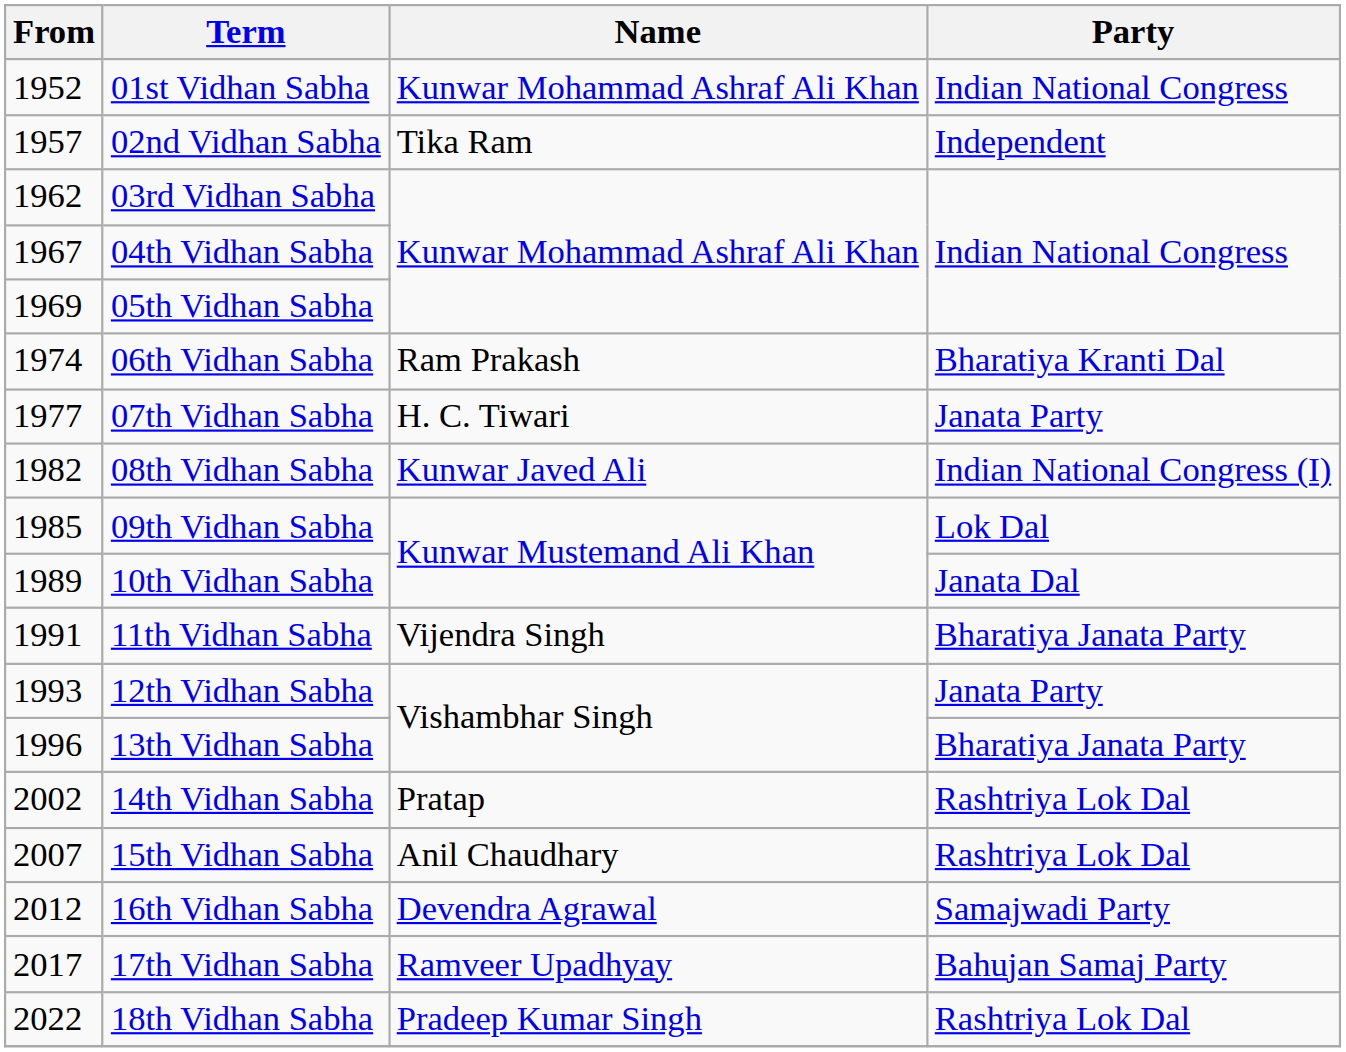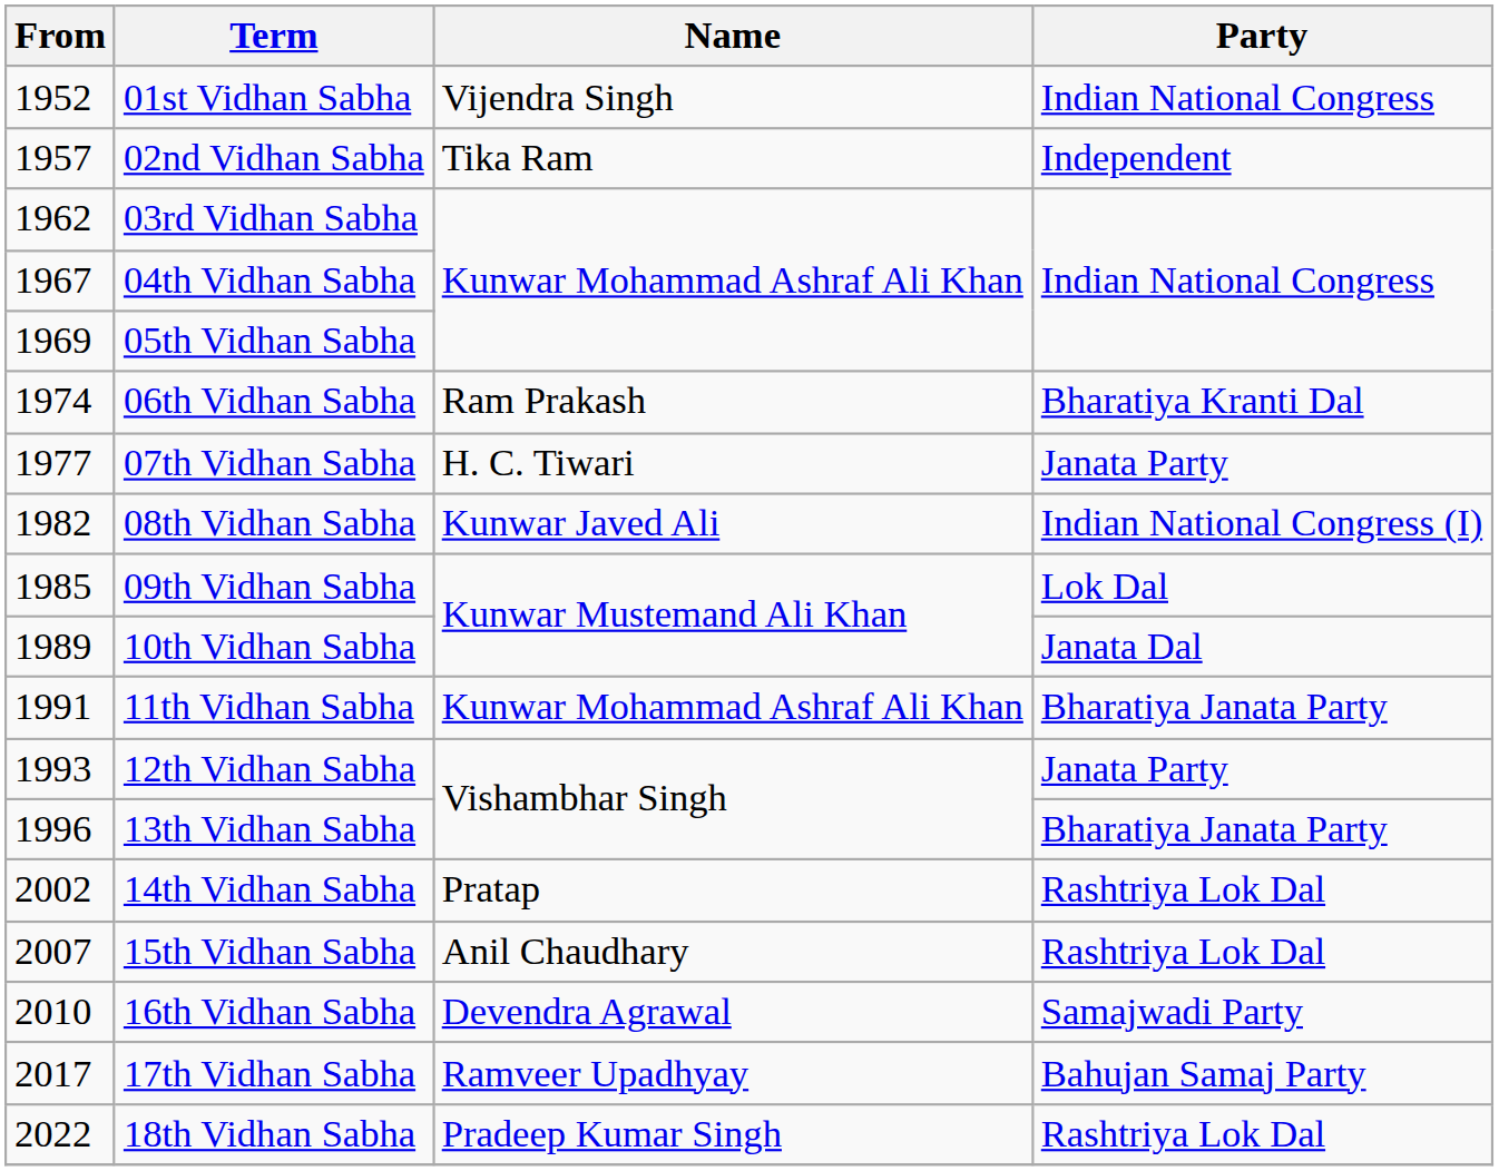01st Vidhan Sabha | Name: Kunwar Mohammad Ashraf Ali Khan -> Vijendra Singh
11th Vidhan Sabha | Name: Vijendra Singh -> Kunwar Mohammad Ashraf Ali Khan
16th Vidhan Sabha | From: 2012 -> 2010
